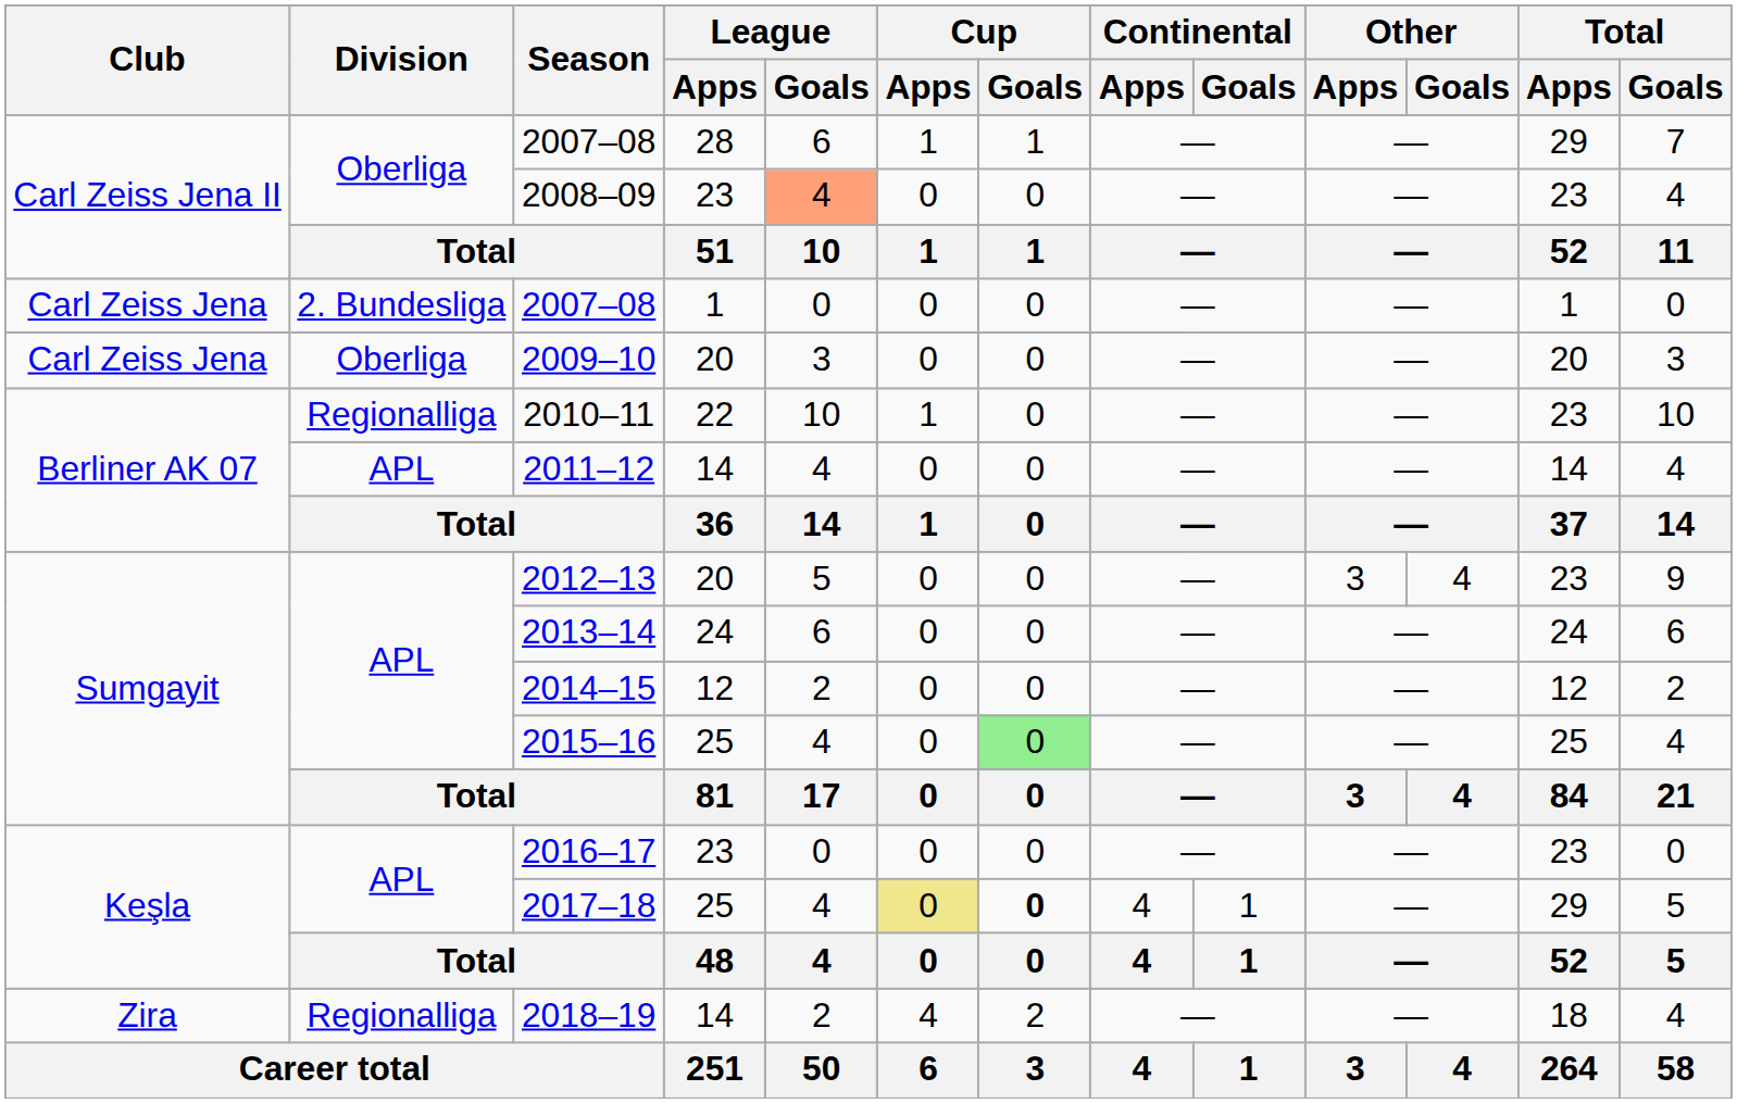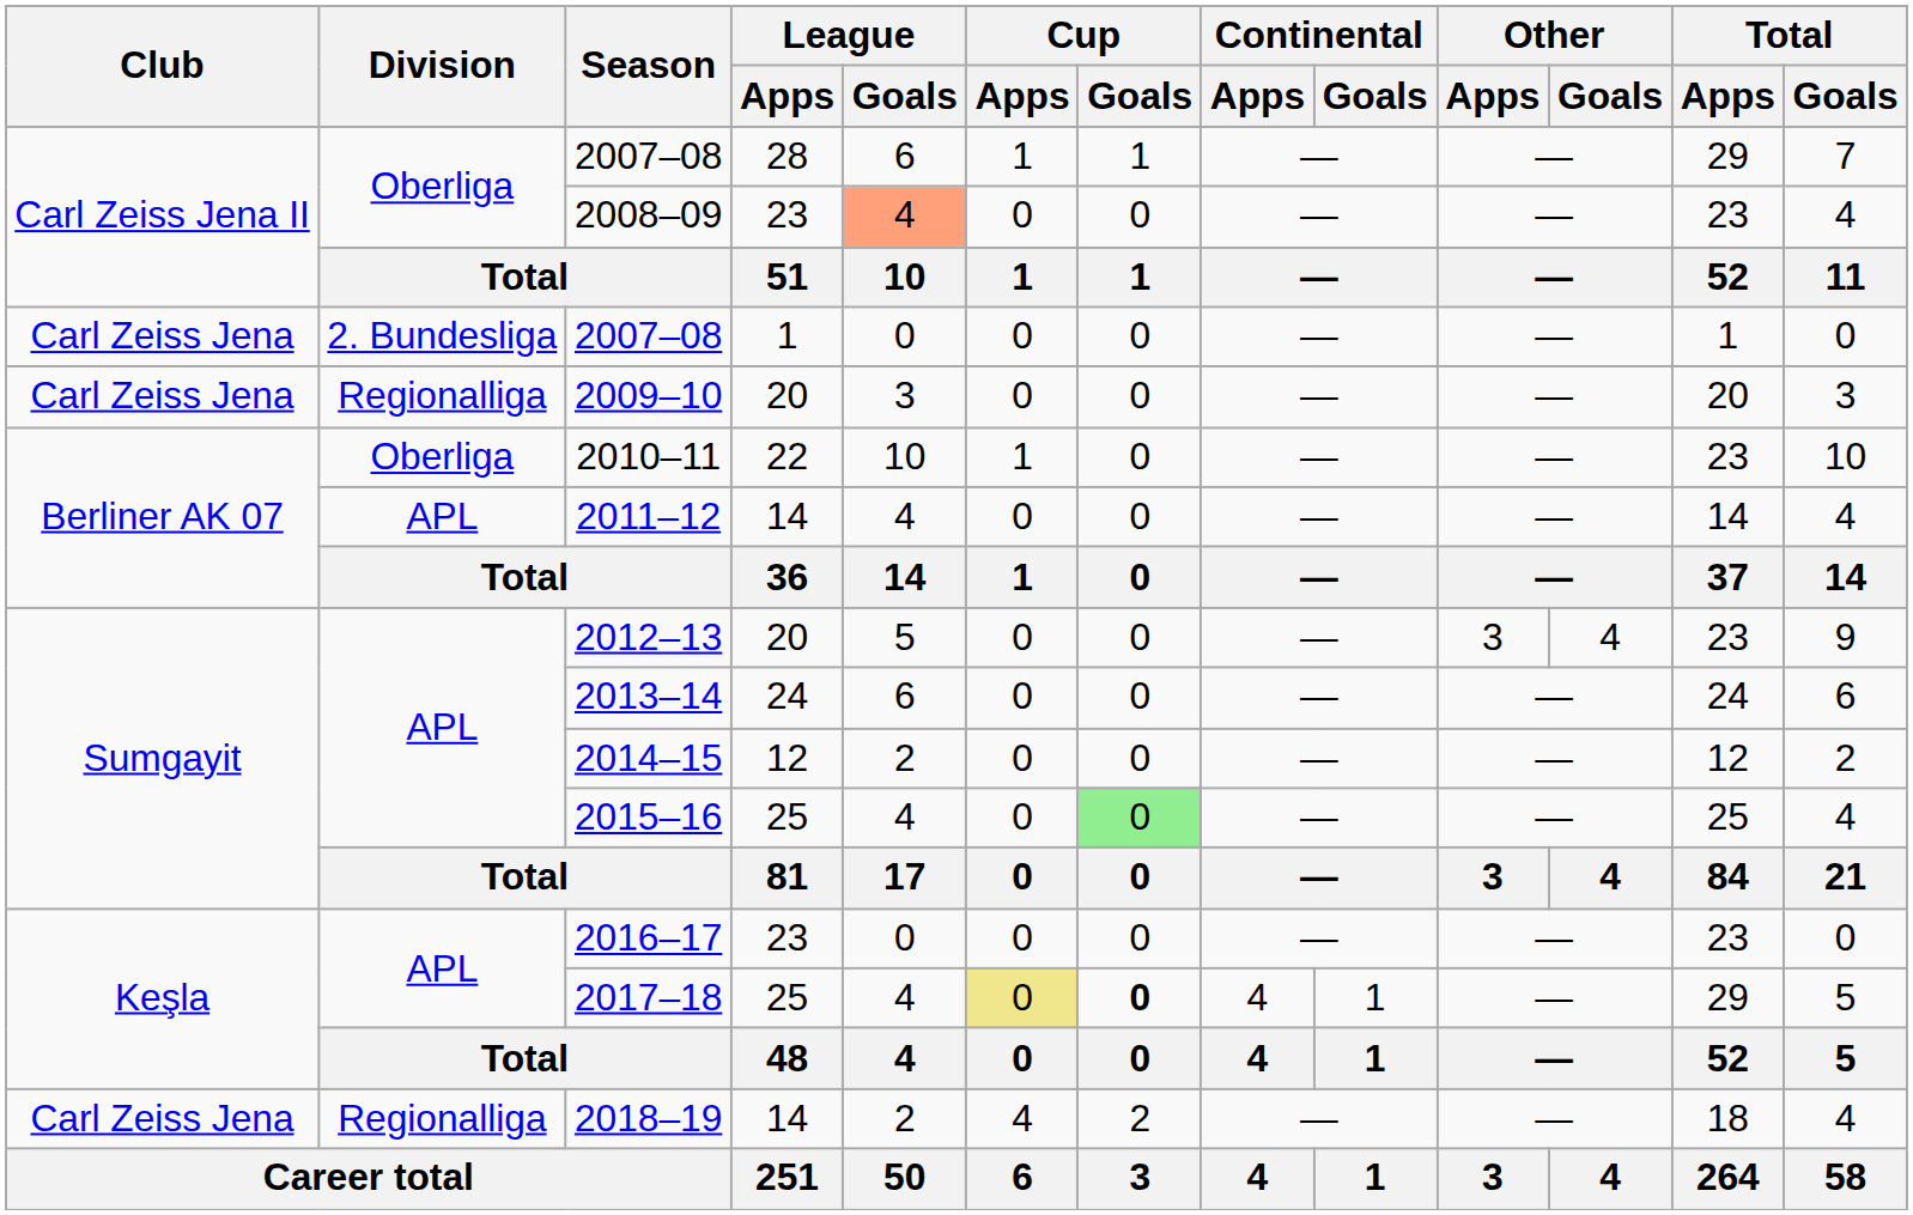2009–10 | Division: Oberliga -> Regionalliga
2010–11 | Division: Regionalliga -> Oberliga
2018–19 | Club: Zira -> Carl Zeiss Jena
